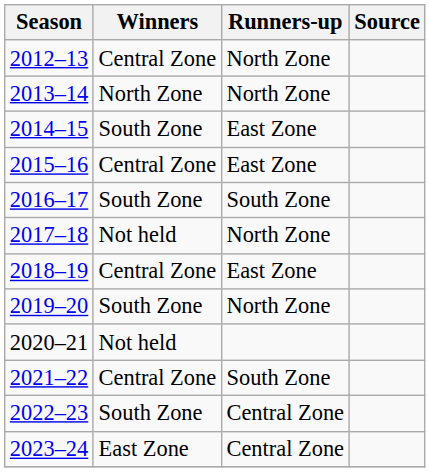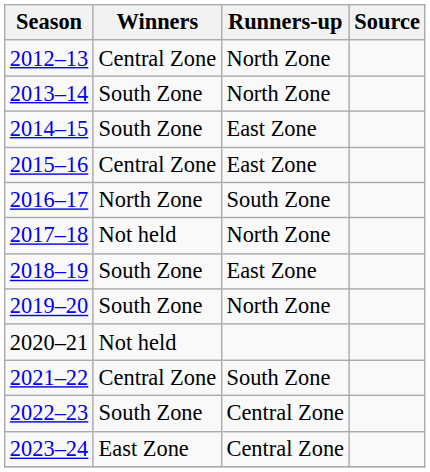2013–14 | Winners: North Zone -> South Zone
2016–17 | Winners: South Zone -> North Zone
2018–19 | Winners: Central Zone -> South Zone
